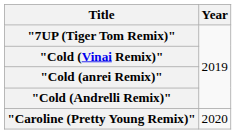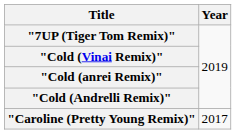"Caroline (Pretty Young Remix)" | Year: 2020 -> 2017
